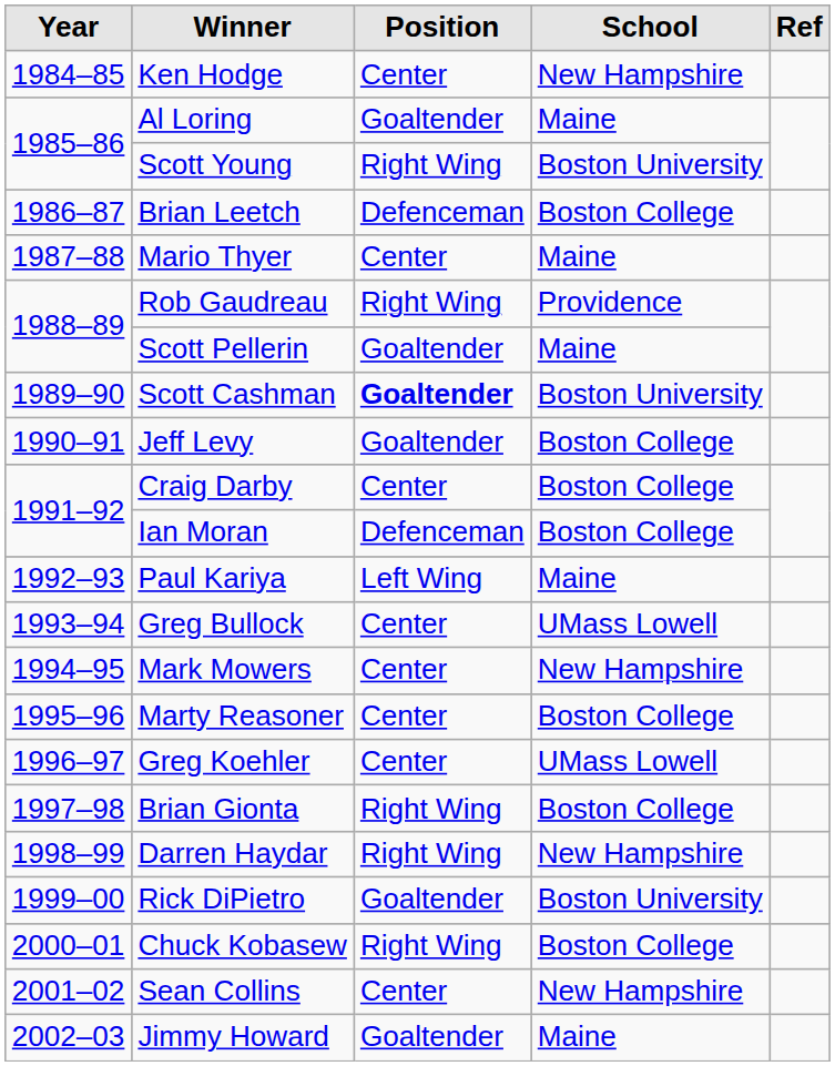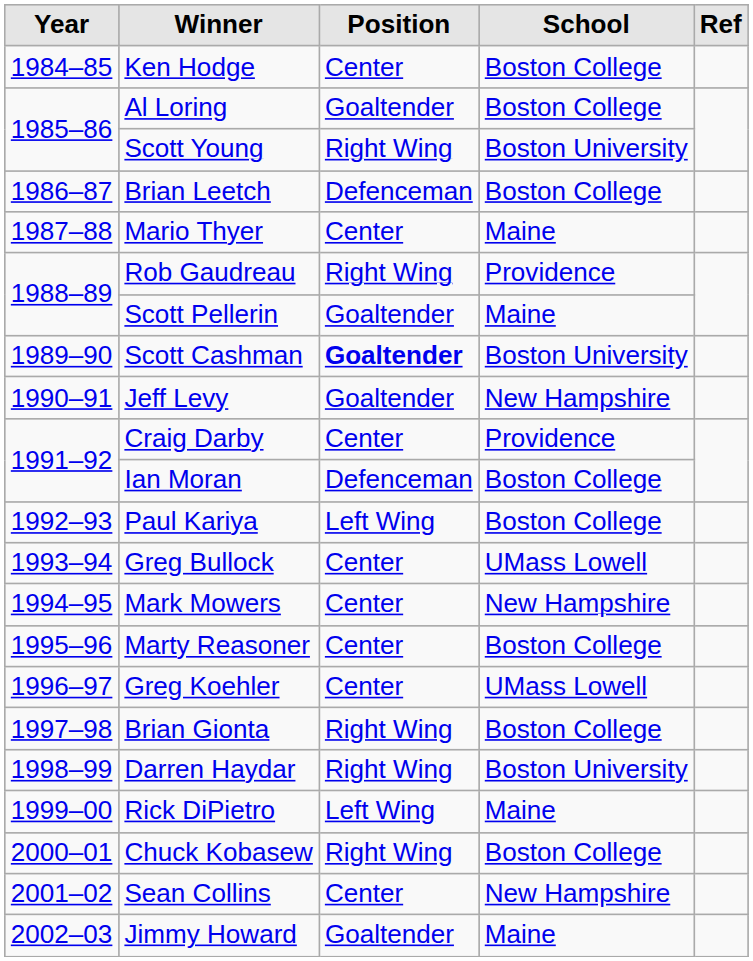Ken Hodge | School: New Hampshire -> Boston College
Al Loring | School: Maine -> Boston College
Jeff Levy | School: Boston College -> New Hampshire
Craig Darby | School: Boston College -> Providence
Paul Kariya | School: Maine -> Boston College
Darren Haydar | School: New Hampshire -> Boston University
Rick DiPietro | Position: Goaltender -> Left Wing
Rick DiPietro | School: Boston University -> Maine
